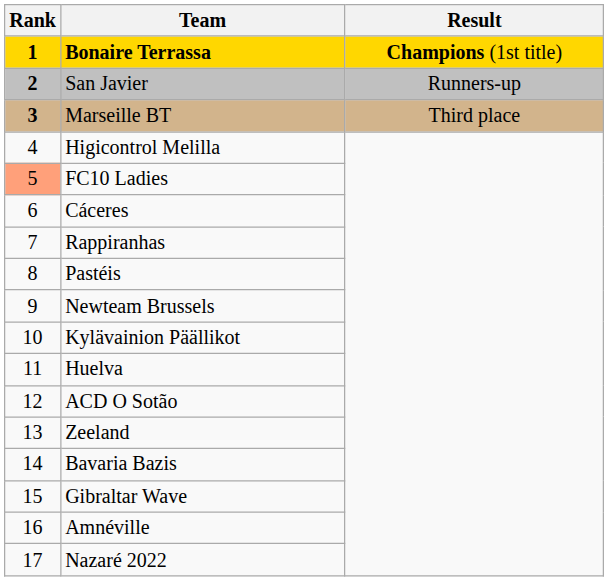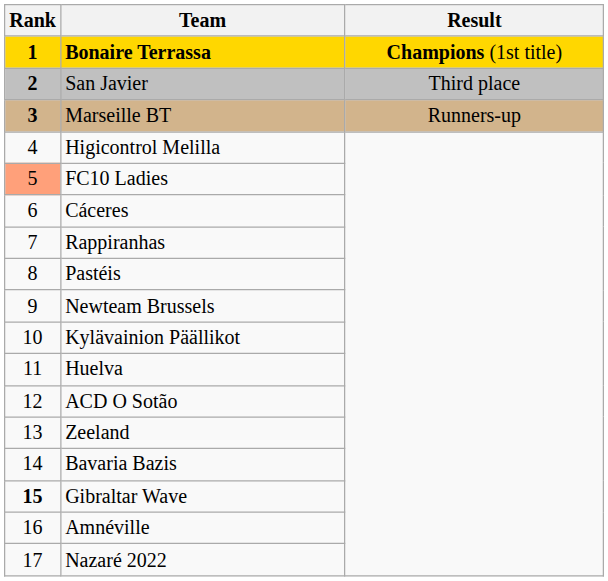San Javier | Result: Runners-up -> Third place
Marseille BT | Result: Third place -> Runners-up
Gibraltar Wave | Rank: normal -> bold
